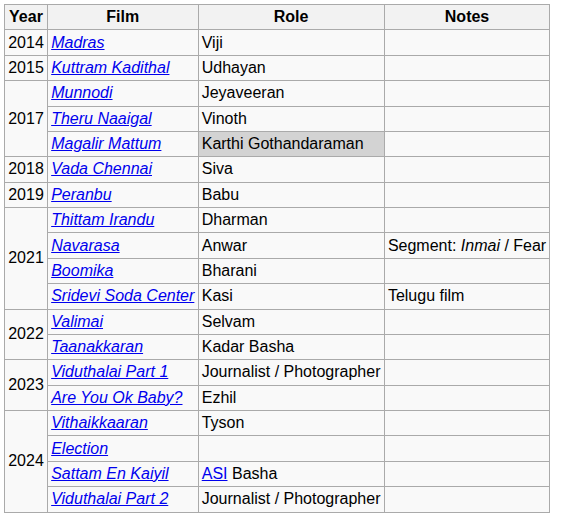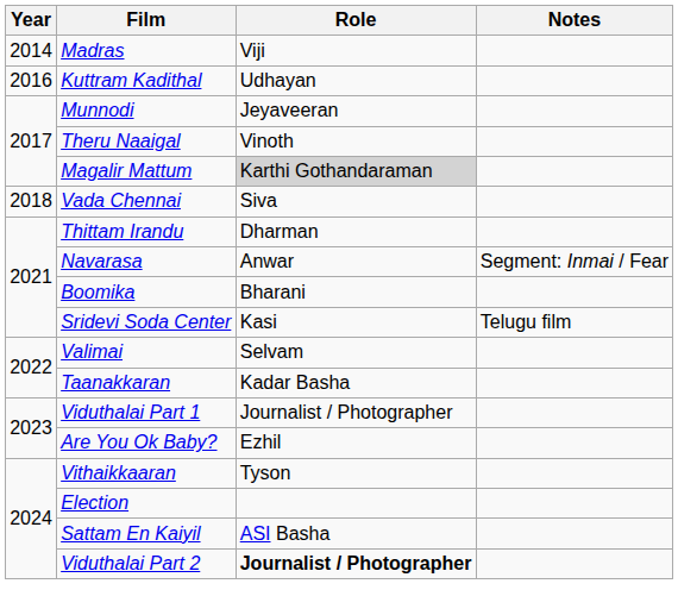Kuttram Kadithal | Year: 2015 -> 2016
- row: 2019 | Peranbu | Babu
Viduthalai Part 2 | Role: normal -> bold
